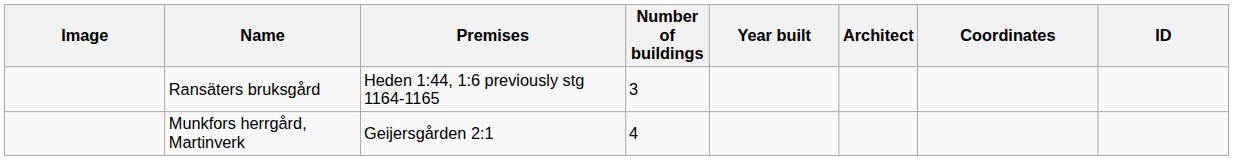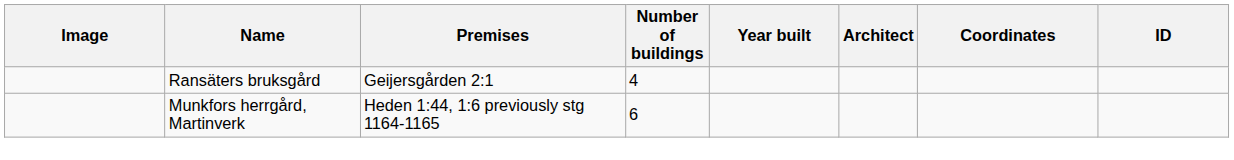Ransäters bruksgård | Premises: Heden 1:44, 1:6 previously stg 1164-1165 -> Geijersgården 2:1
Ransäters bruksgård | Number of buildings: 3 -> 4
Munkfors herrgård, Martinverk | Premises: Geijersgården 2:1 -> Heden 1:44, 1:6 previously stg 1164-1165
Munkfors herrgård, Martinverk | Number of buildings: 4 -> 6
